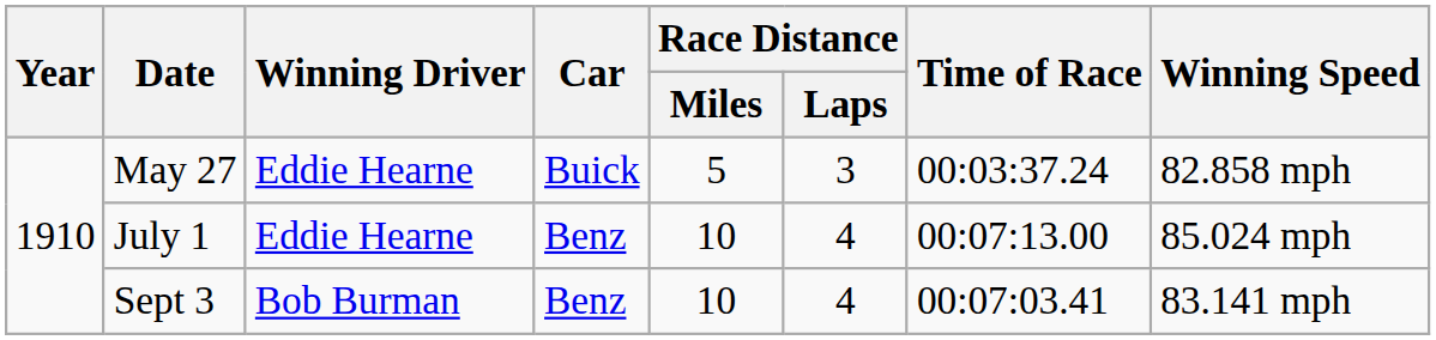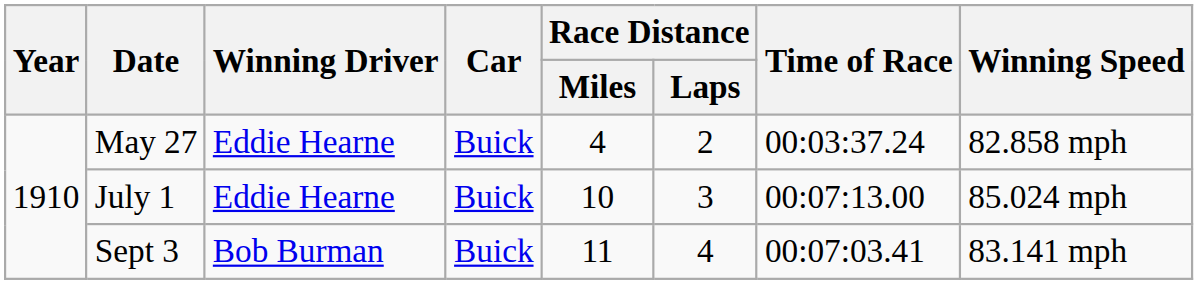May 27 | Race Distance / Miles: 5 -> 4
May 27 | Race Distance / Laps: 3 -> 2
July 1 | Car: Benz -> Buick
July 1 | Race Distance / Laps: 4 -> 3
Sept 3 | Car: Benz -> Buick
Sept 3 | Race Distance / Miles: 10 -> 11
